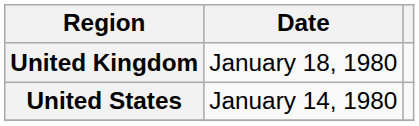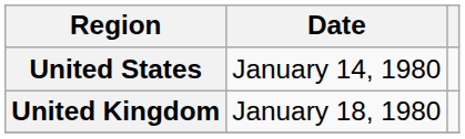rows swapped: United States <-> United Kingdom
